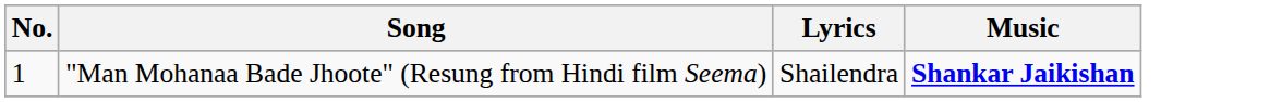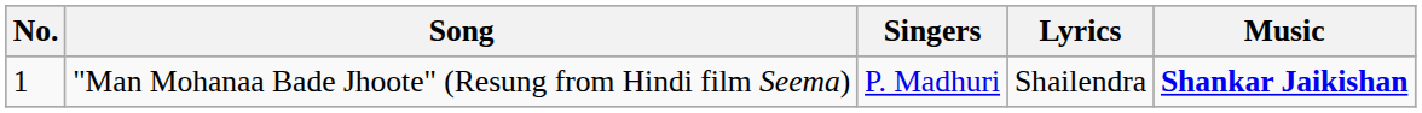+ column: Singers | P. Madhuri
